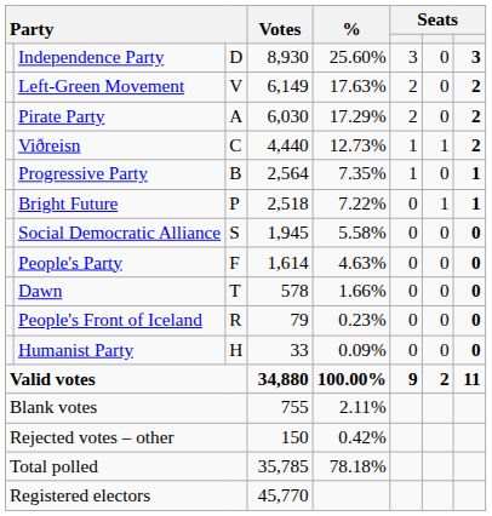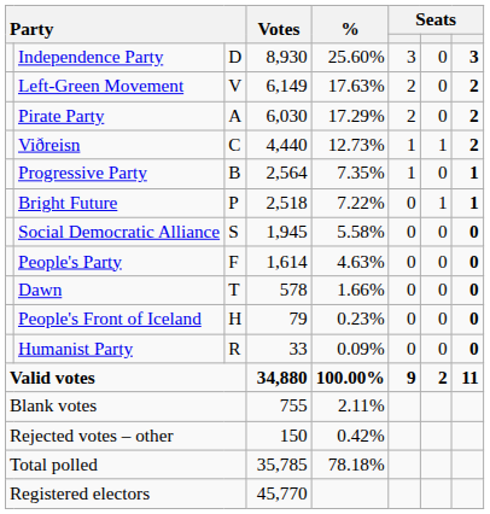People's Front of Iceland | column 3: R -> H
Humanist Party | column 3: H -> R
